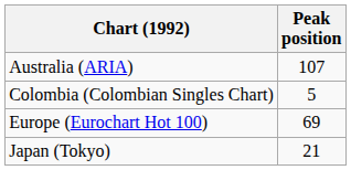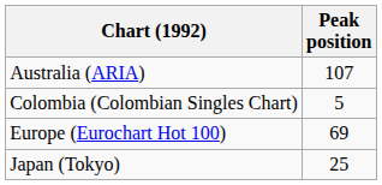Japan (Tokyo) | Peak position: 21 -> 25
